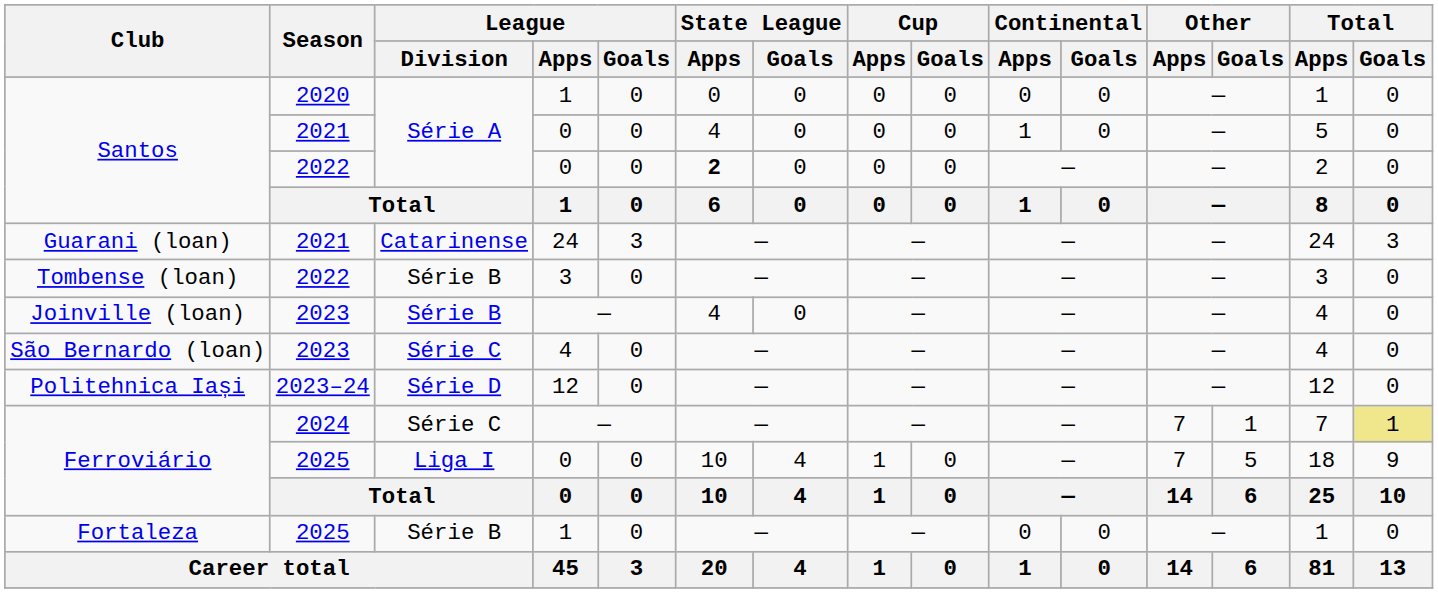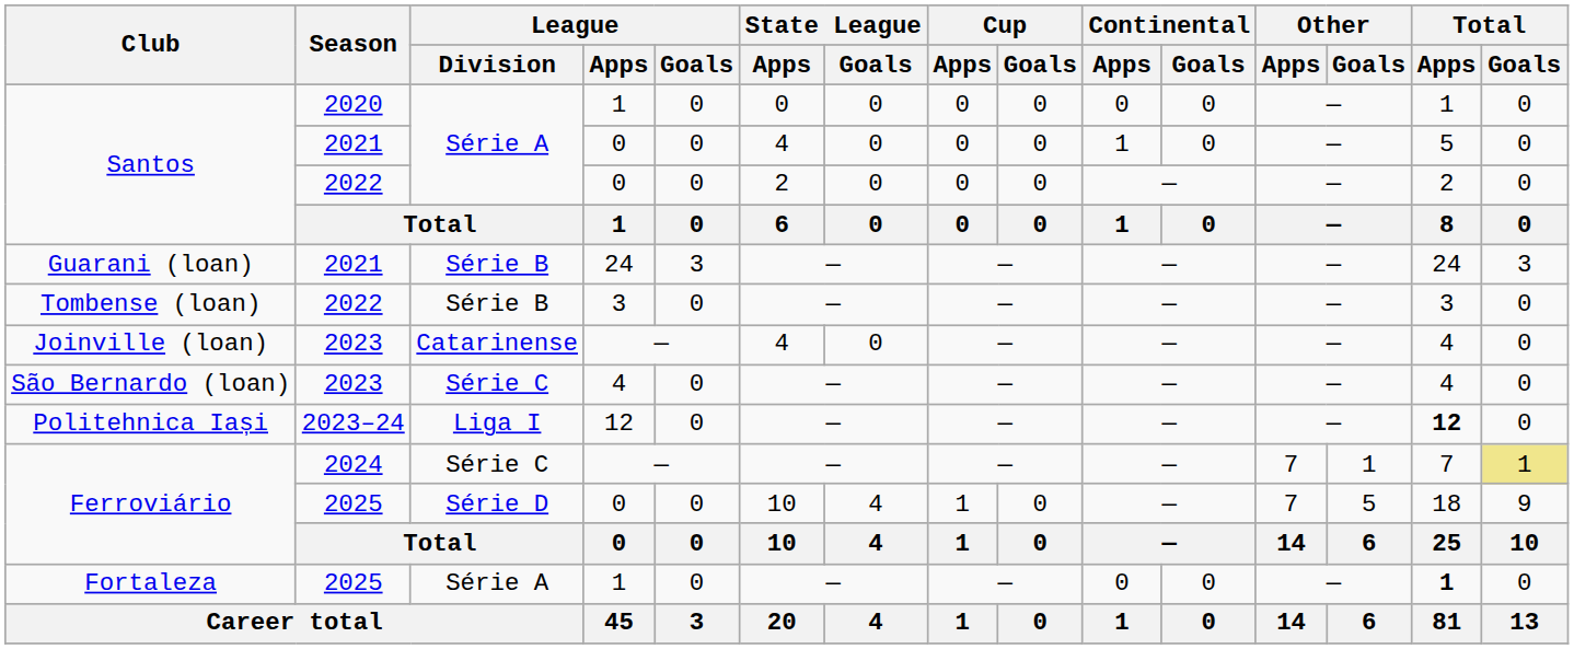Santos / 2022 | State League / Apps: bold -> normal
Guarani (loan) | League / Division: Catarinense -> Série B
Joinville (loan) | League / Division: Série B -> Catarinense
Politehnica Iași | League / Division: Série D -> Liga I
Politehnica Iași | Total / Apps: normal -> bold
Ferroviário / 2025 | League / Division: Liga I -> Série D
Fortaleza | League / Division: Série B -> Série A
Fortaleza | Total / Apps: normal -> bold
